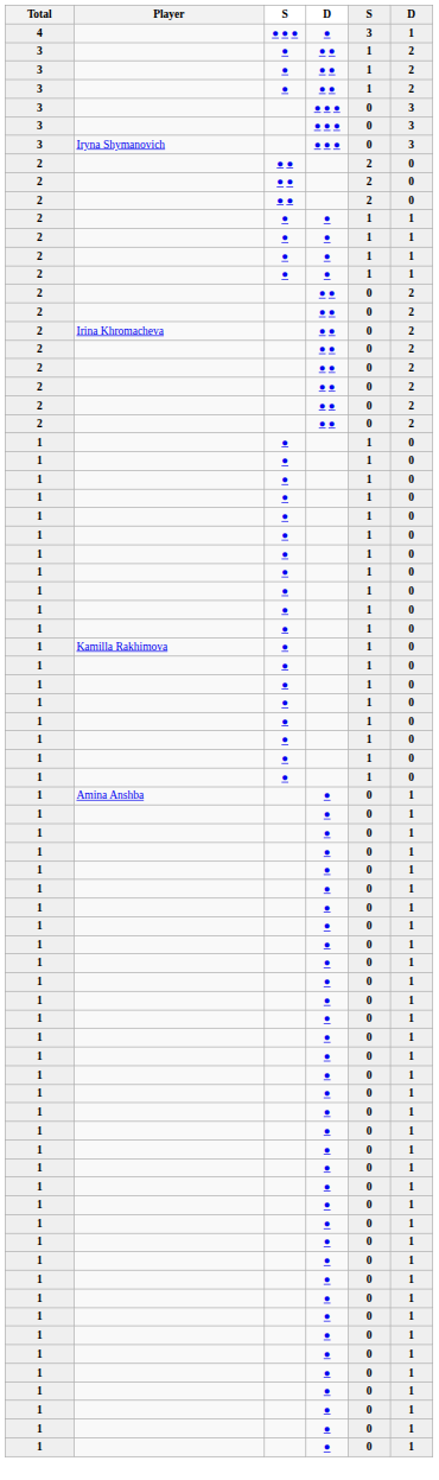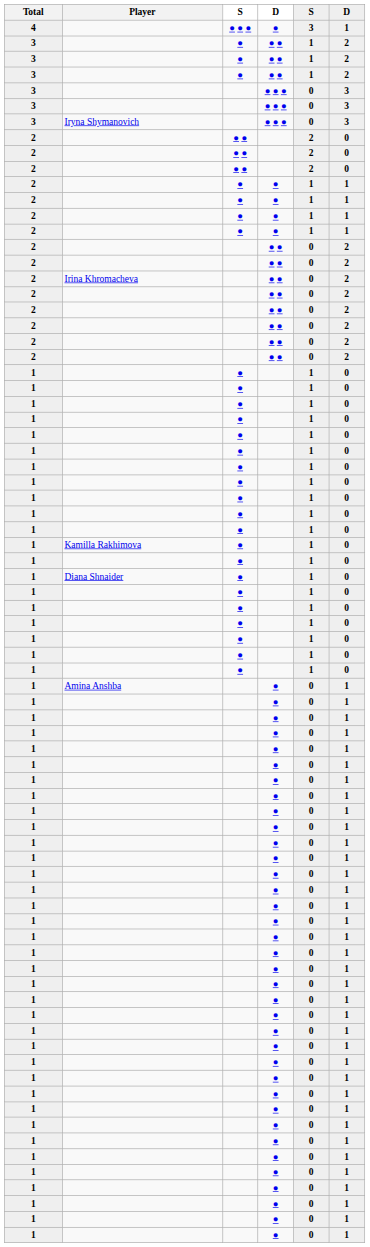+ row: 1 | Diana Shnaider | ● | 1 | 0
